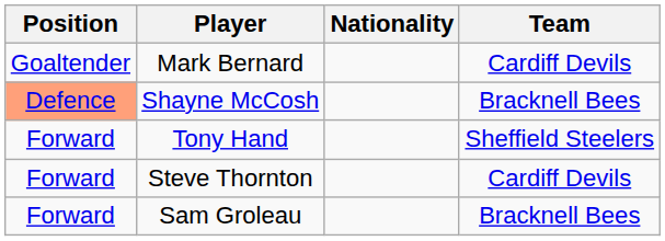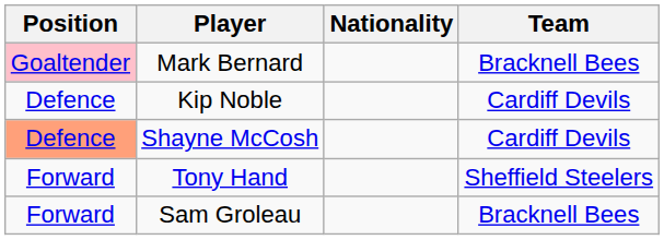Mark Bernard | Position: no background -> pink background
Mark Bernard | Team: Cardiff Devils -> Bracknell Bees
+ row: Defence | Kip Noble | Cardiff Devils
Shayne McCosh | Team: Bracknell Bees -> Cardiff Devils
- row: Forward | Steve Thornton | Cardiff Devils
